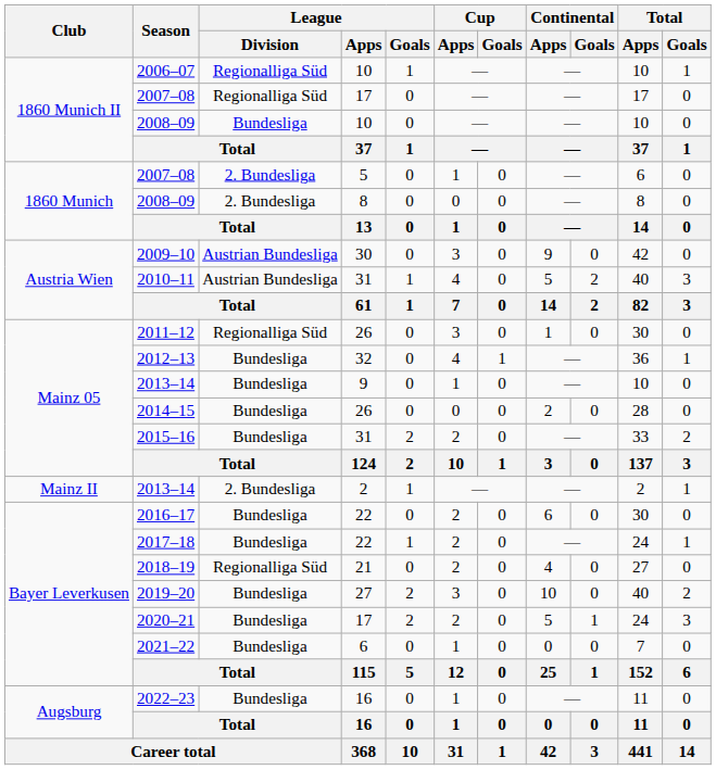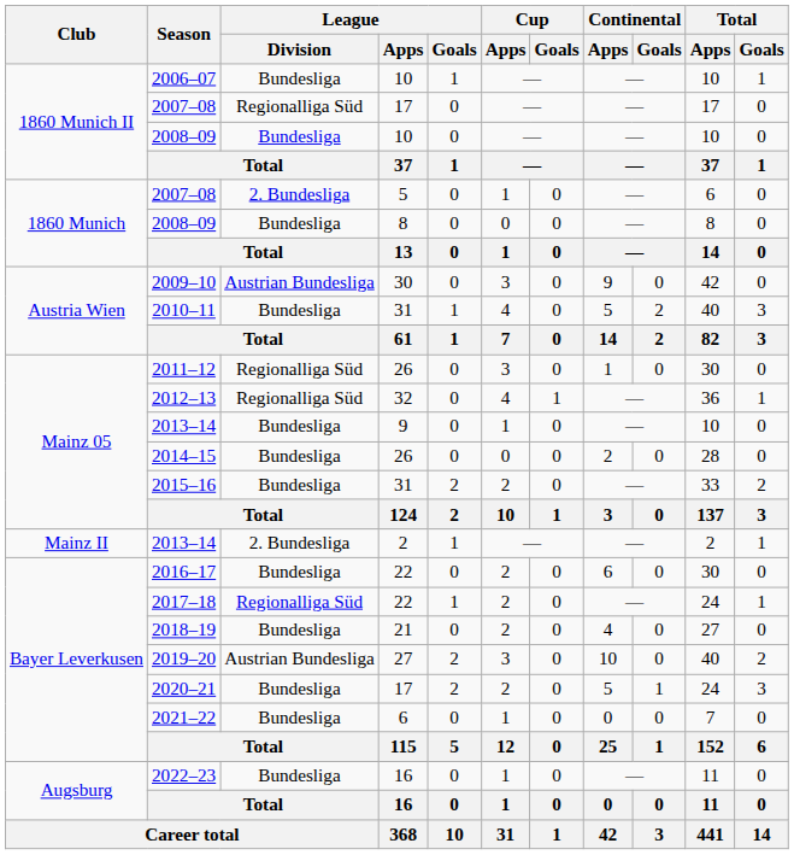2006–07 | League / Division: Regionalliga Süd -> Bundesliga
2008–09 / 8 | League / Division: 2. Bundesliga -> Bundesliga
2010–11 | League / Division: Austrian Bundesliga -> Bundesliga
2012–13 | League / Division: Bundesliga -> Regionalliga Süd
2017–18 | League / Division: Bundesliga -> Regionalliga Süd
2018–19 | League / Division: Regionalliga Süd -> Bundesliga
2019–20 | League / Division: Bundesliga -> Austrian Bundesliga
